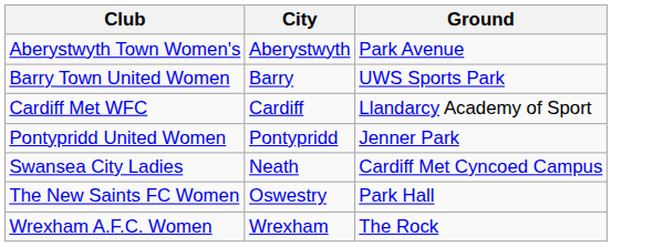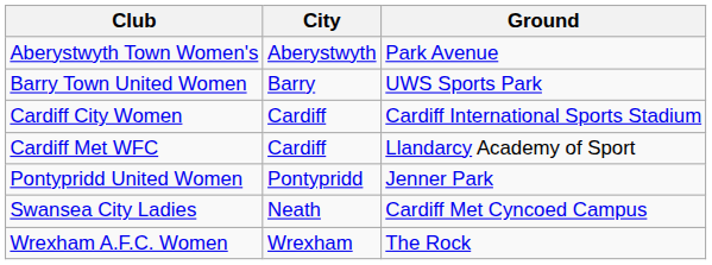+ row: Cardiff City Women | Cardiff | Cardiff International Sports Stadium
- row: The New Saints FC Women | Oswestry | Park Hall
